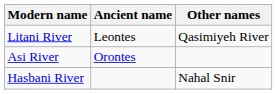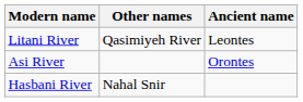columns swapped: Other names <-> Ancient name
